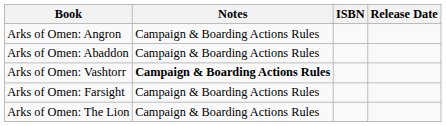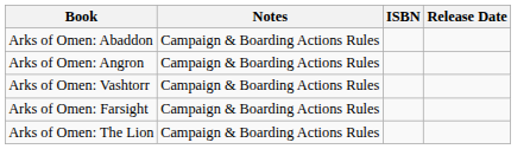rows swapped: Arks of Omen: Abaddon <-> Arks of Omen: Angron
Arks of Omen: Vashtorr | Notes: bold -> normal
